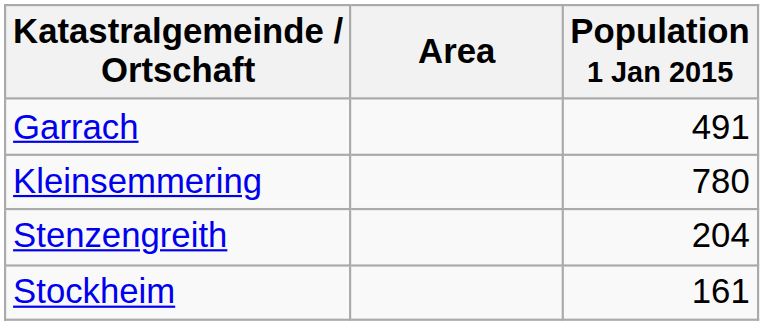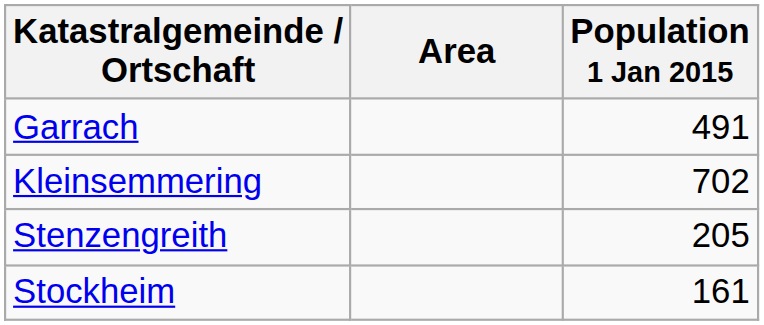Kleinsemmering | Population 1 Jan 2015: 780 -> 702
Stenzengreith | Population 1 Jan 2015: 204 -> 205
